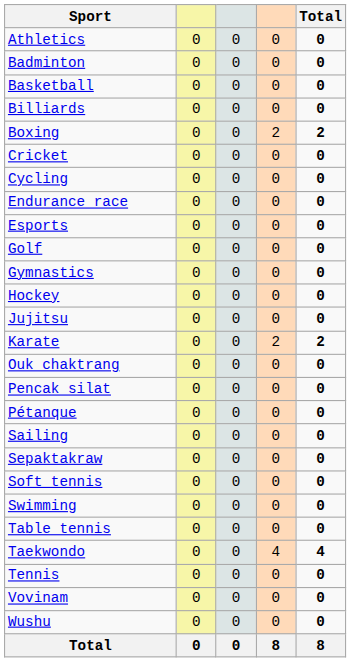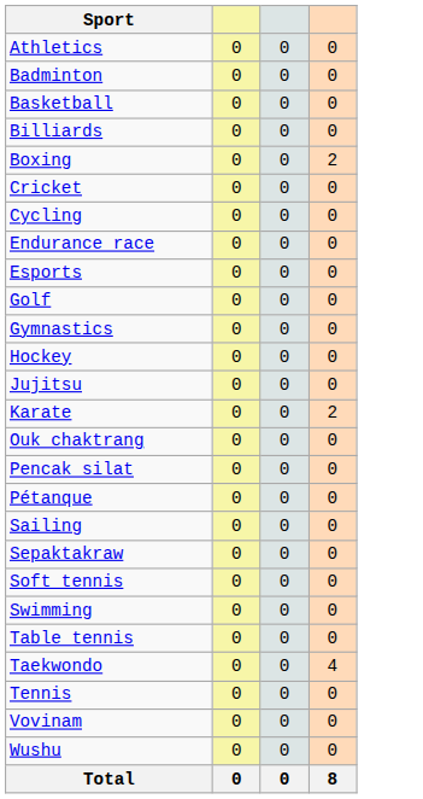- column: Total | 0 | 0 | 0 | 0 | 2 | 0 | 0 | 0 | 0 | 0 | 0 | 0 | 0 | 2 | 0 | 0 | 0 | 0 | 0 | 0 | 0 | 0 | 4 | 0 | 0 | 0 | 8
